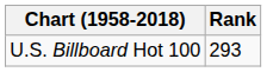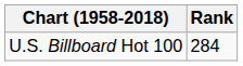U.S. Billboard Hot 100 | Rank: 293 -> 284
